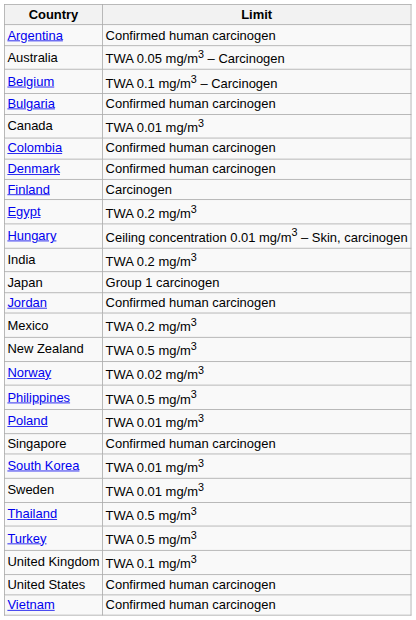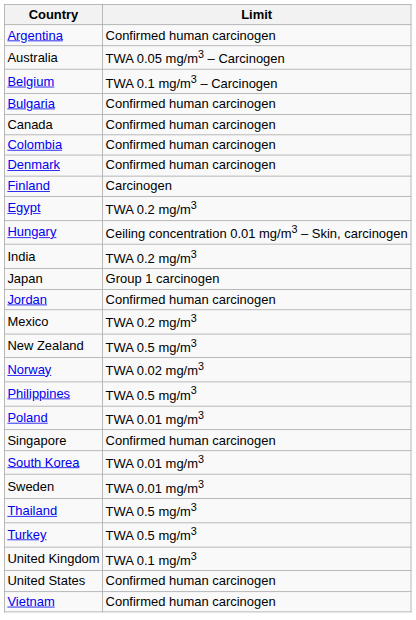Canada | Limit: TWA 0.01 mg/m3 -> Confirmed human carcinogen
